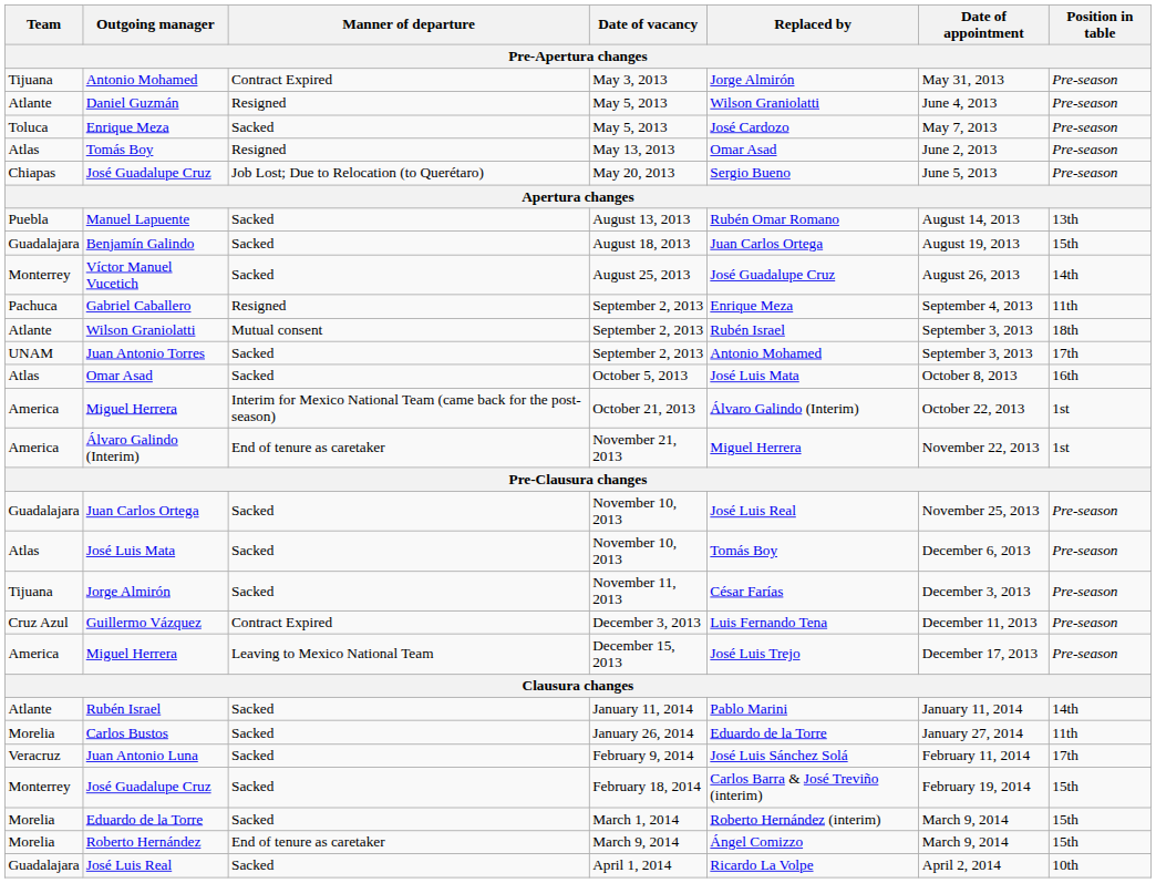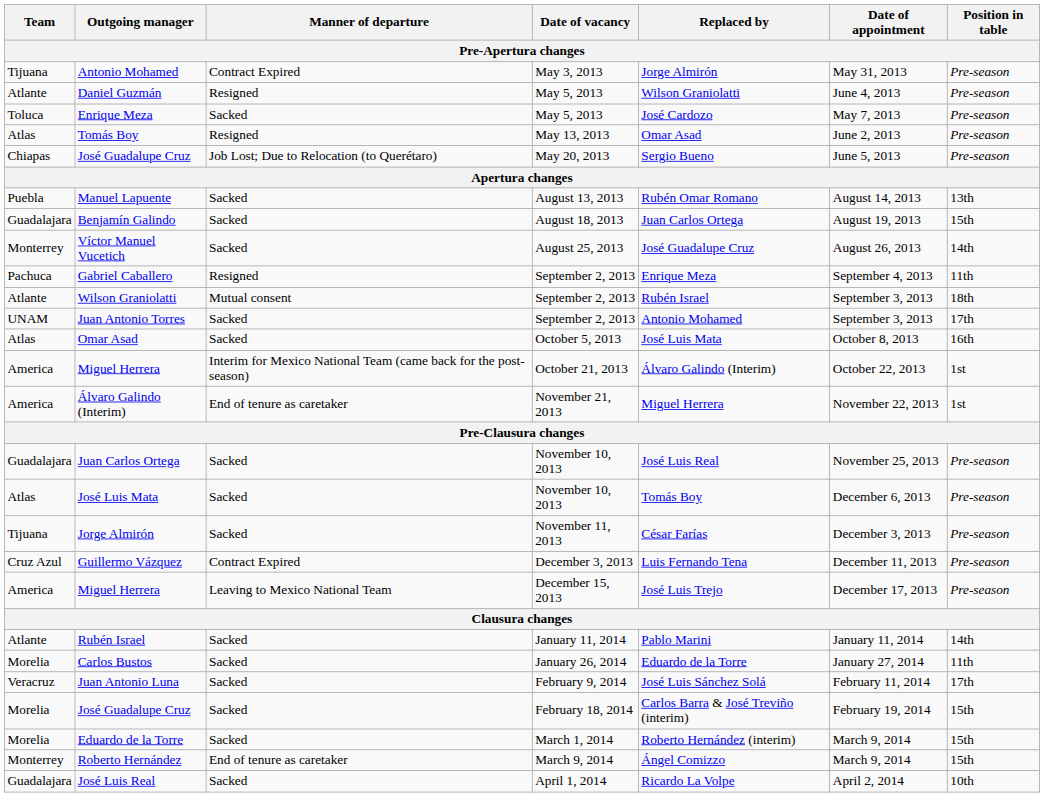José Guadalupe Cruz / February 18, 2014 | Team: Monterrey -> Morelia
Roberto Hernández | Team: Morelia -> Monterrey
